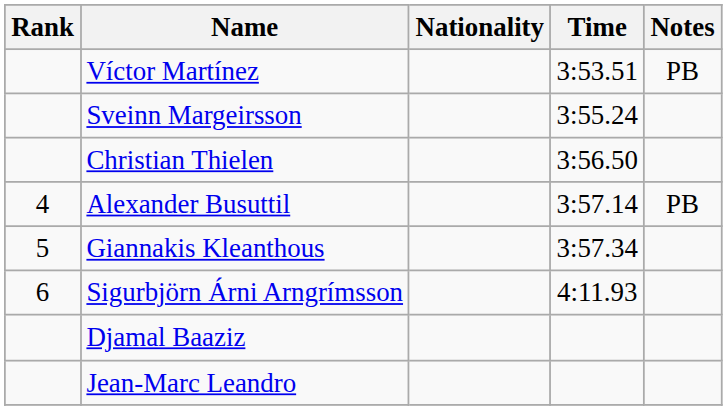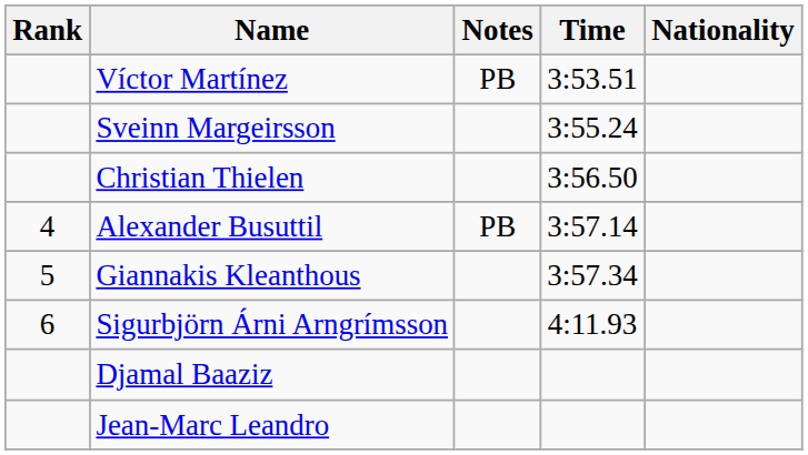columns swapped: Nationality <-> Notes
